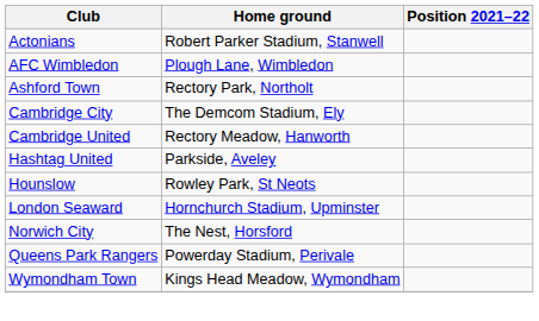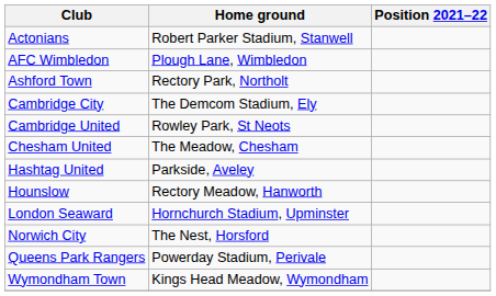Cambridge United | Home ground: Rectory Meadow, Hanworth -> Rowley Park, St Neots
+ row: Chesham United | The Meadow, Chesham
Hounslow | Home ground: Rowley Park, St Neots -> Rectory Meadow, Hanworth
